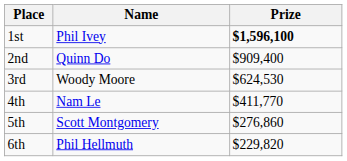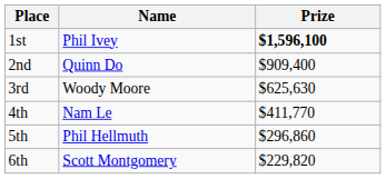3rd | Prize: $624,530 -> $625,630
5th | Name: Scott Montgomery -> Phil Hellmuth
5th | Prize: $276,860 -> $296,860
6th | Name: Phil Hellmuth -> Scott Montgomery
